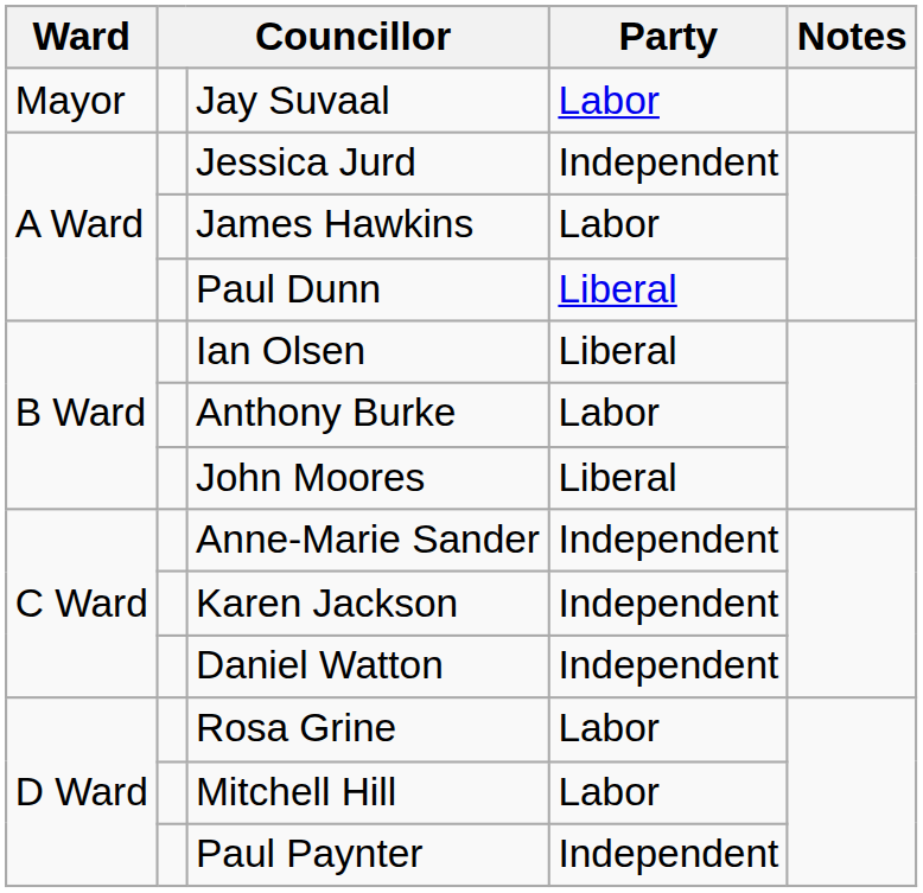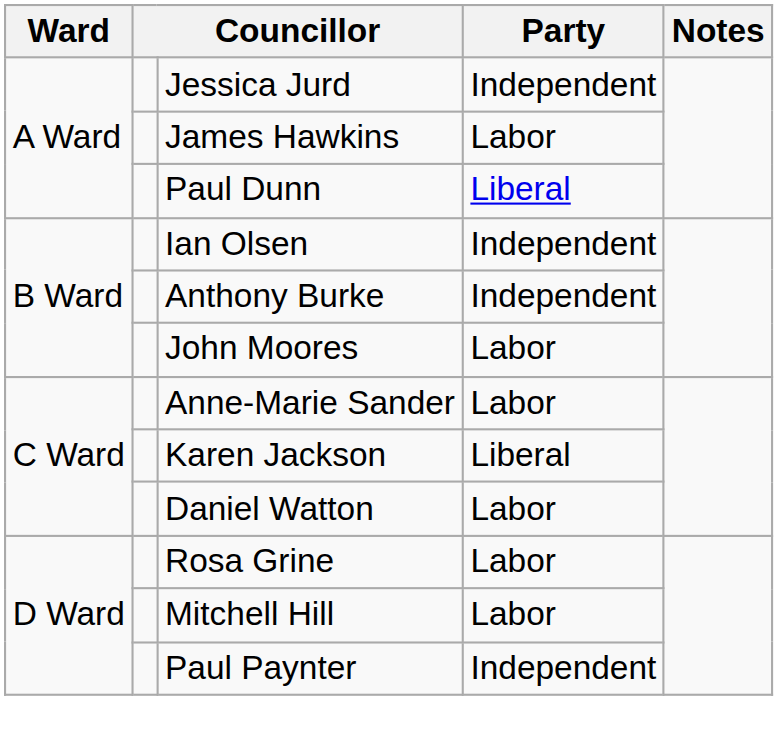- row: Mayor | Jay Suvaal | Labor
Ian Olsen | Party: Liberal -> Independent
Anthony Burke | Party: Labor -> Independent
John Moores | Party: Liberal -> Labor
Anne-Marie Sander | Party: Independent -> Labor
Karen Jackson | Party: Independent -> Liberal
Daniel Watton | Party: Independent -> Labor
